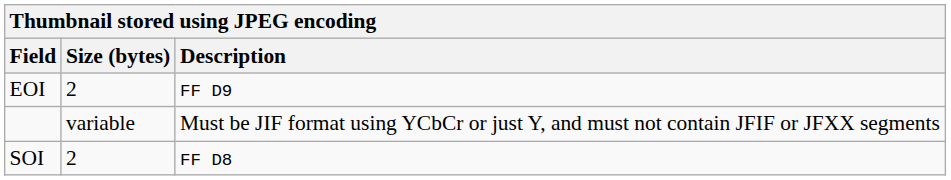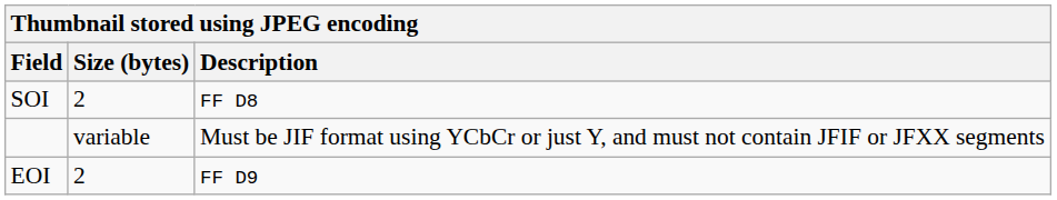rows swapped: SOI <-> EOI
